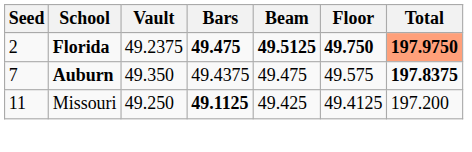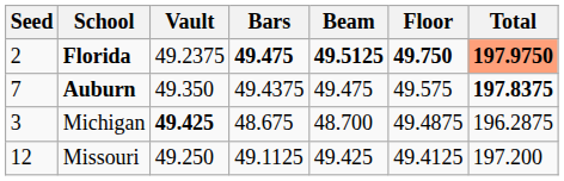+ row: 3 | Michigan | 49.425 | 48.675 | 48.700 | 49.4875 | 196.2875
Missouri | Seed: 11 -> 12
Missouri | Bars: bold -> normal
